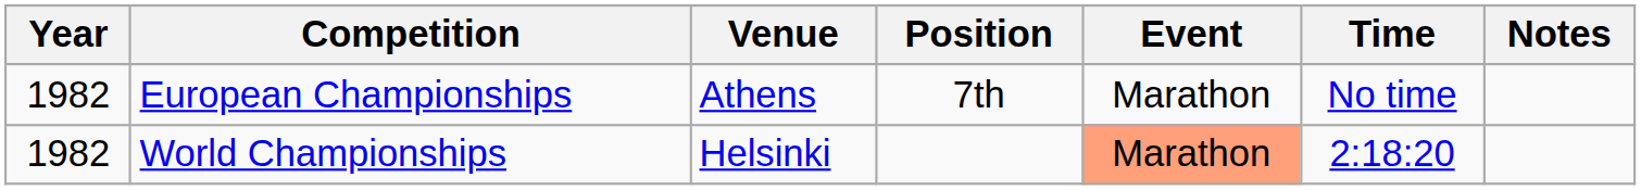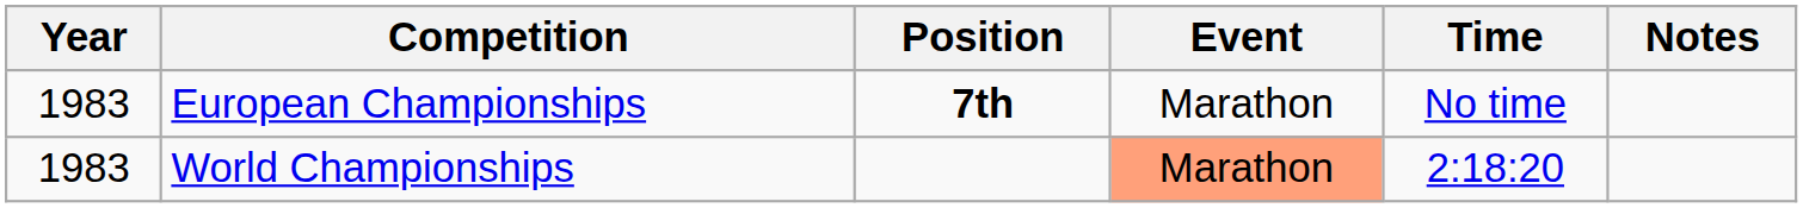- column: Venue | Athens | Helsinki
European Championships | Year: 1982 -> 1983
European Championships | Position: normal -> bold
World Championships | Year: 1982 -> 1983
